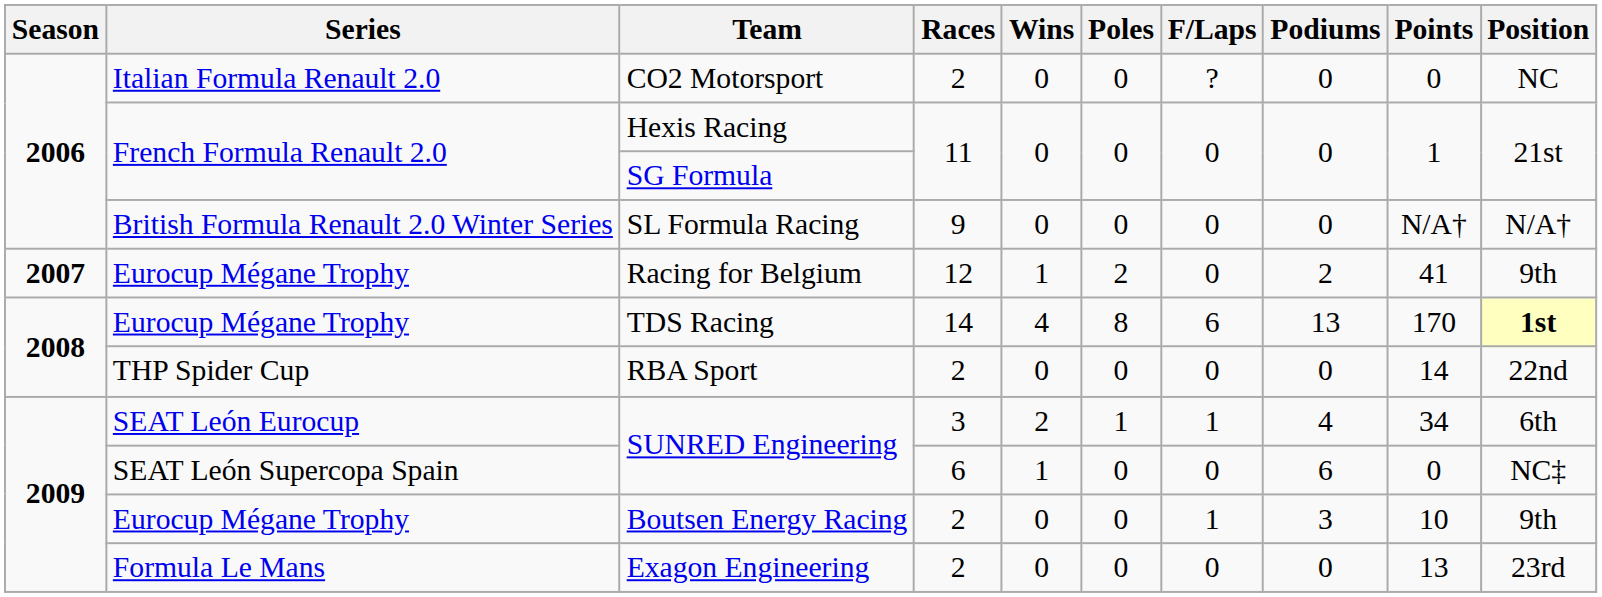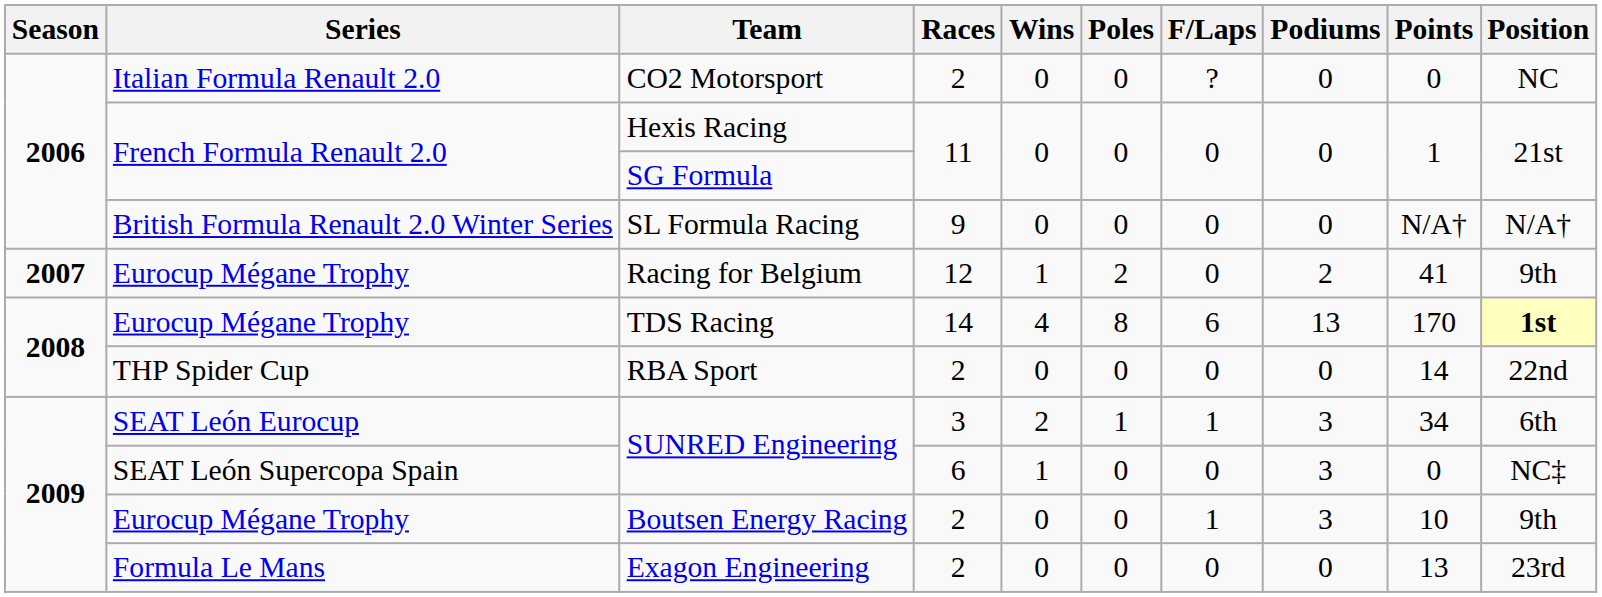SEAT León Eurocup / SUNRED Engineering | Podiums: 4 -> 3
SEAT León Supercopa Spain / SUNRED Engineering | Podiums: 6 -> 3
